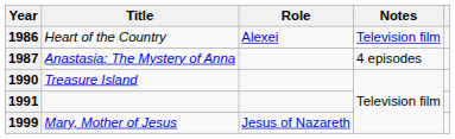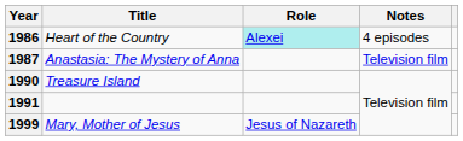1986 | Role: no background -> paleturquoise background
1986 | Notes: Television film -> 4 episodes
1987 | Notes: 4 episodes -> Television film
